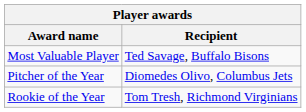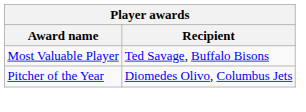- row: Rookie of the Year | Tom Tresh, Richmond Virginians
